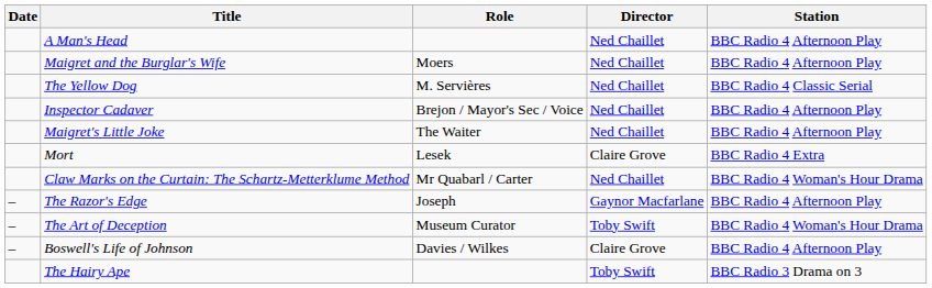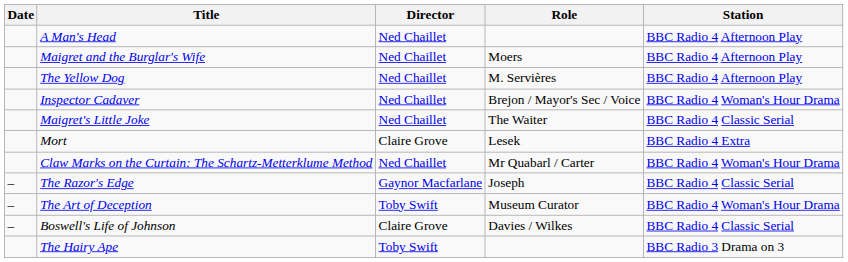columns swapped: Role <-> Director
The Yellow Dog | Station: BBC Radio 4 Classic Serial -> BBC Radio 4 Afternoon Play
Inspector Cadaver | Station: BBC Radio 4 Afternoon Play -> BBC Radio 4 Woman's Hour Drama
Maigret's Little Joke | Station: BBC Radio 4 Afternoon Play -> BBC Radio 4 Classic Serial
The Razor's Edge | Station: BBC Radio 4 Afternoon Play -> BBC Radio 4 Classic Serial
Boswell's Life of Johnson | Station: BBC Radio 4 Afternoon Play -> BBC Radio 4 Classic Serial
